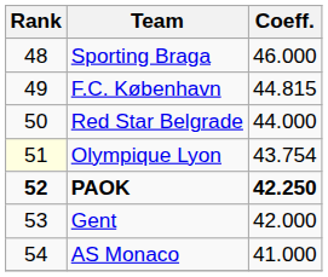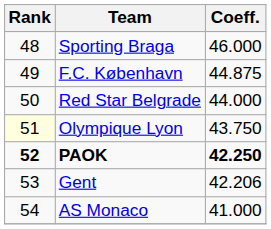F.C. København | Coeff.: 44.815 -> 44.875
Olympique Lyon | Coeff.: 43.754 -> 43.750
Gent | Coeff.: 42.000 -> 42.206
